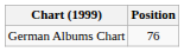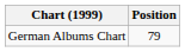German Albums Chart | Position: 76 -> 79
